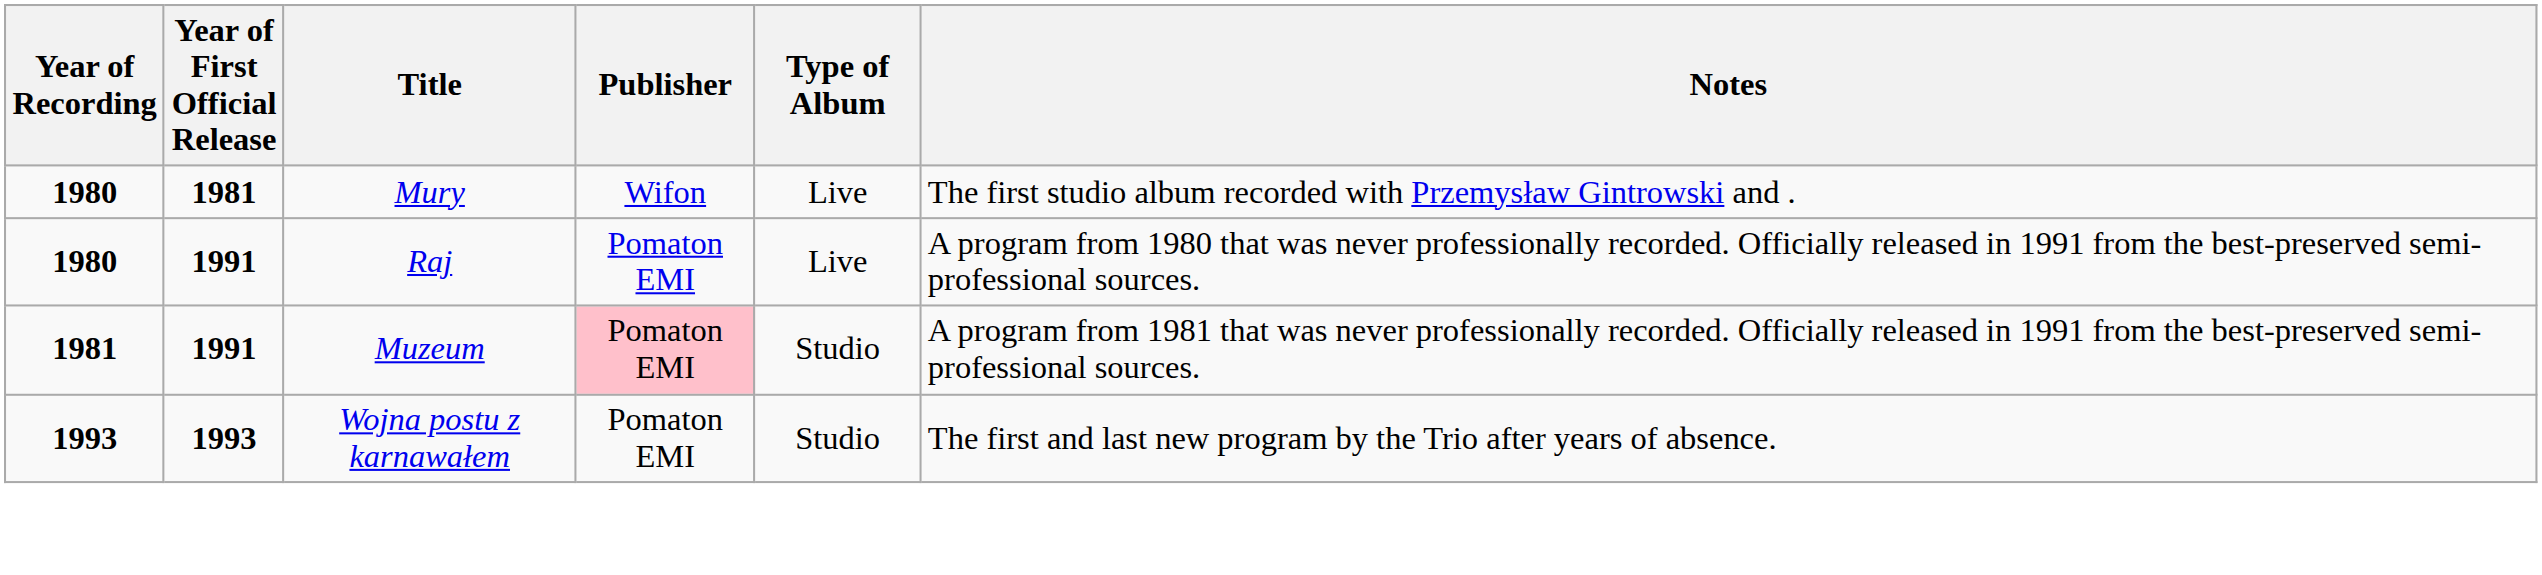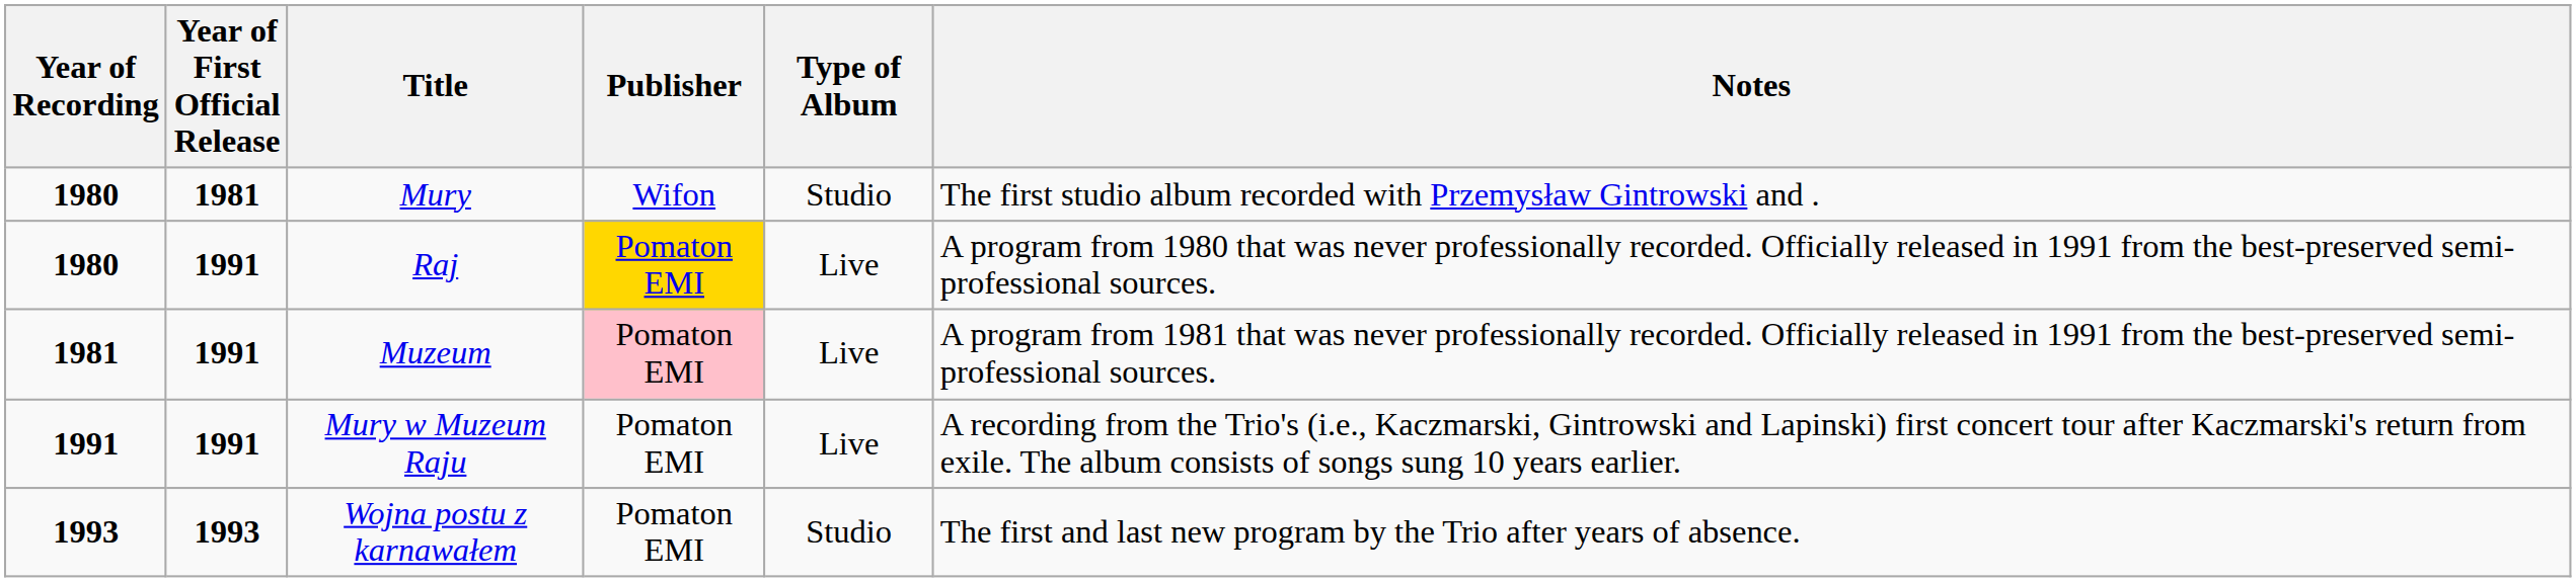Mury | Type of Album: Live -> Studio
Raj | Publisher: no background -> gold background
Muzeum | Type of Album: Studio -> Live
+ row: 1991 | 1991 | Mury w Muzeum Raju | Pomaton EMI | Live | A recording from the Trio's (i.e., Kaczmarski, Gintrowski and Lapinski) first concert tour after Kaczmarski's return from exile. The album consists of songs sung 10 years earlier.
